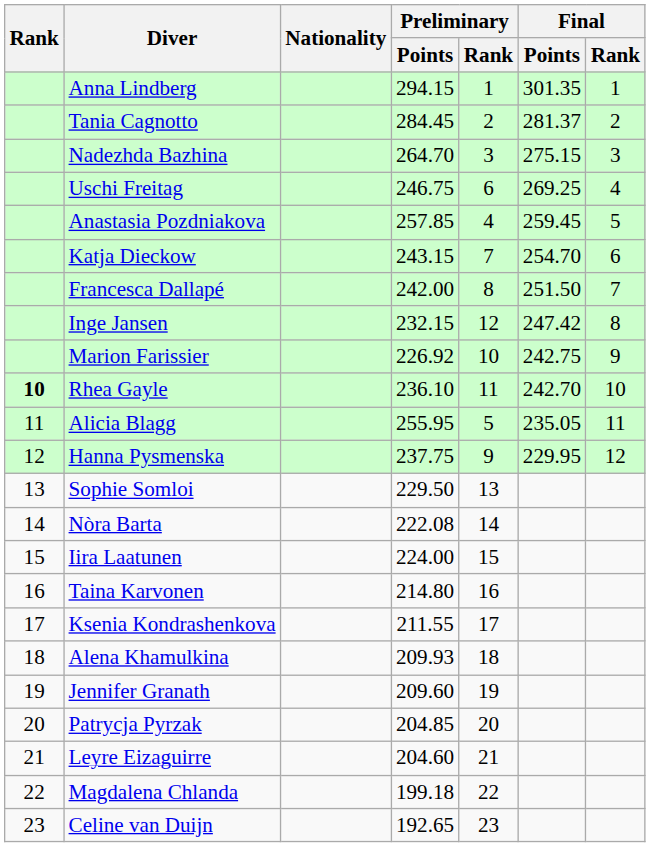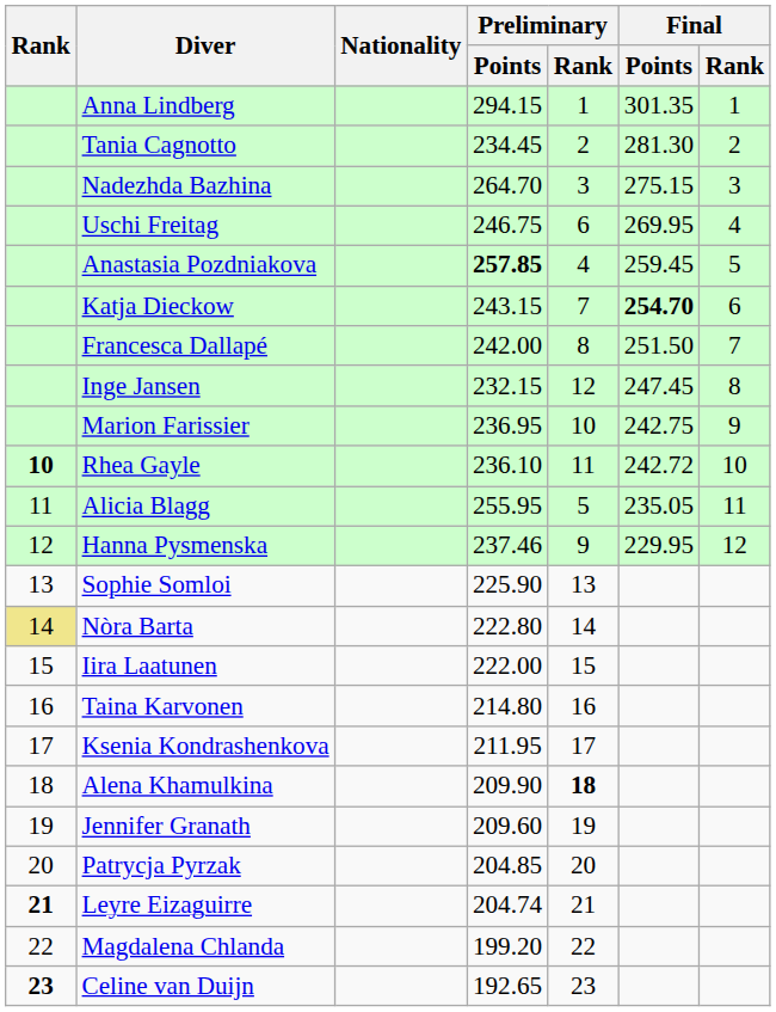Tania Cagnotto | Preliminary / Points: 284.45 -> 234.45
Tania Cagnotto | Final / Points: 281.37 -> 281.30
Uschi Freitag | Final / Points: 269.25 -> 269.95
Anastasia Pozdniakova | Preliminary / Points: normal -> bold
Katja Dieckow | Final / Points: normal -> bold
Inge Jansen | Final / Points: 247.42 -> 247.45
Marion Farissier | Preliminary / Points: 226.92 -> 236.95
Rhea Gayle | Final / Points: 242.70 -> 242.72
Hanna Pysmenska | Preliminary / Points: 237.75 -> 237.46
Sophie Somloi | Preliminary / Points: 229.50 -> 225.90
Nòra Barta | Rank: no background -> khaki background
Nòra Barta | Preliminary / Points: 222.08 -> 222.80
Iira Laatunen | Preliminary / Points: 224.00 -> 222.00
Ksenia Kondrashenkova | Preliminary / Points: 211.55 -> 211.95
Alena Khamulkina | Preliminary / Points: 209.93 -> 209.90
Alena Khamulkina | Preliminary / Rank: normal -> bold
Leyre Eizaguirre | Rank: normal -> bold
Leyre Eizaguirre | Preliminary / Points: 204.60 -> 204.74
Magdalena Chlanda | Preliminary / Points: 199.18 -> 199.20
Celine van Duijn | Rank: normal -> bold
